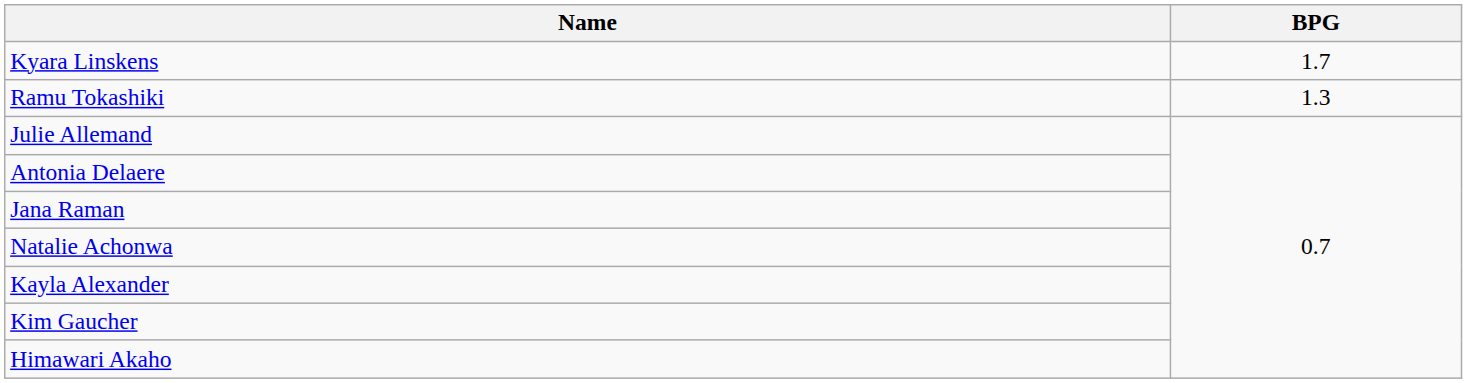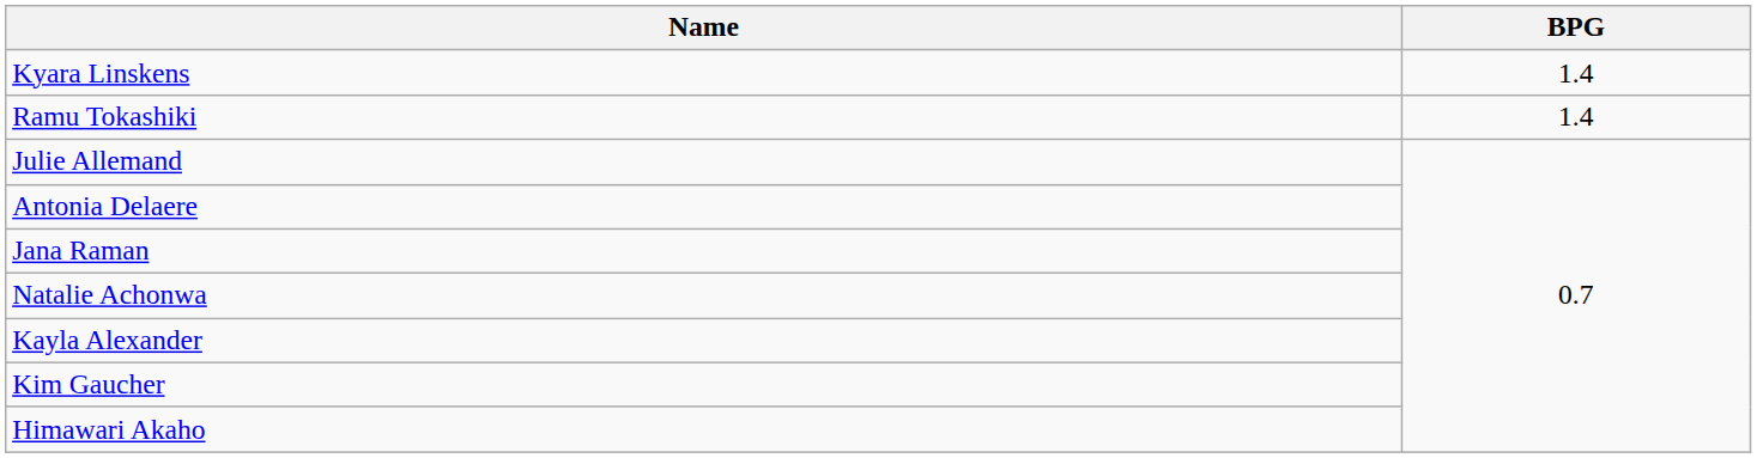Kyara Linskens | BPG: 1.7 -> 1.4
Ramu Tokashiki | BPG: 1.3 -> 1.4
